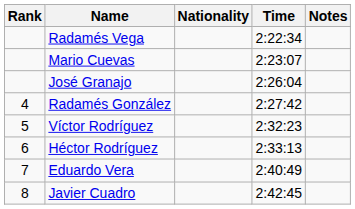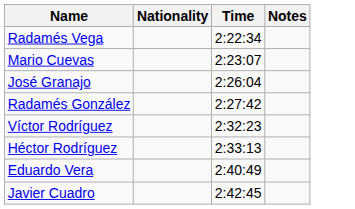- column: Rank | 4 | 5 | 6 | 7 | 8
